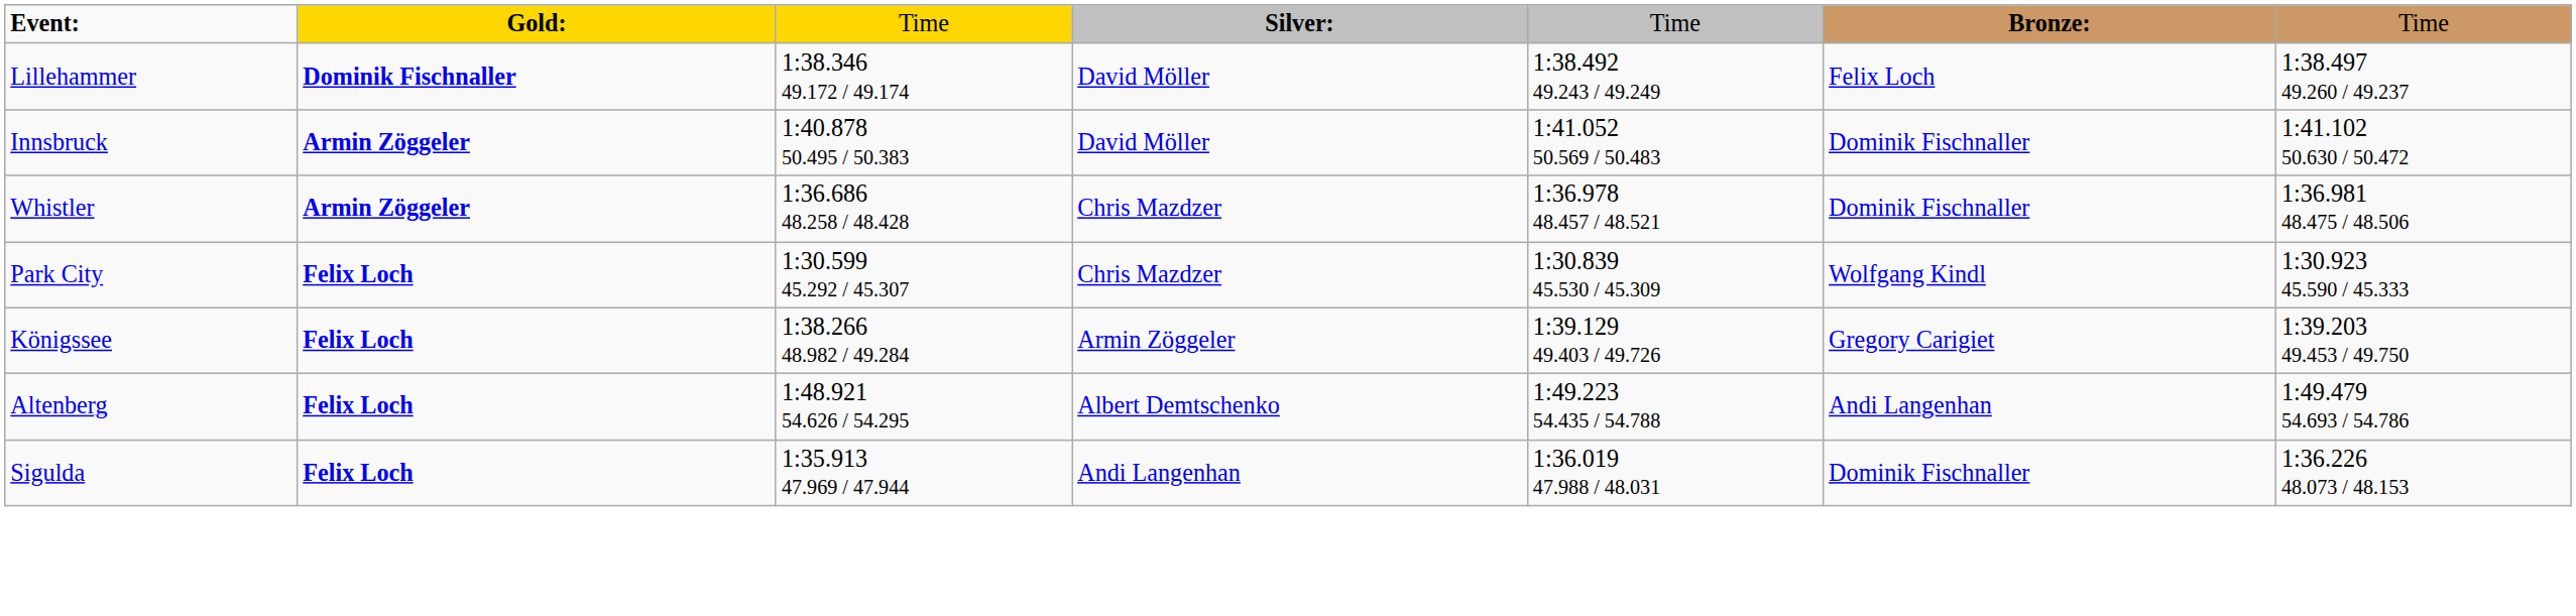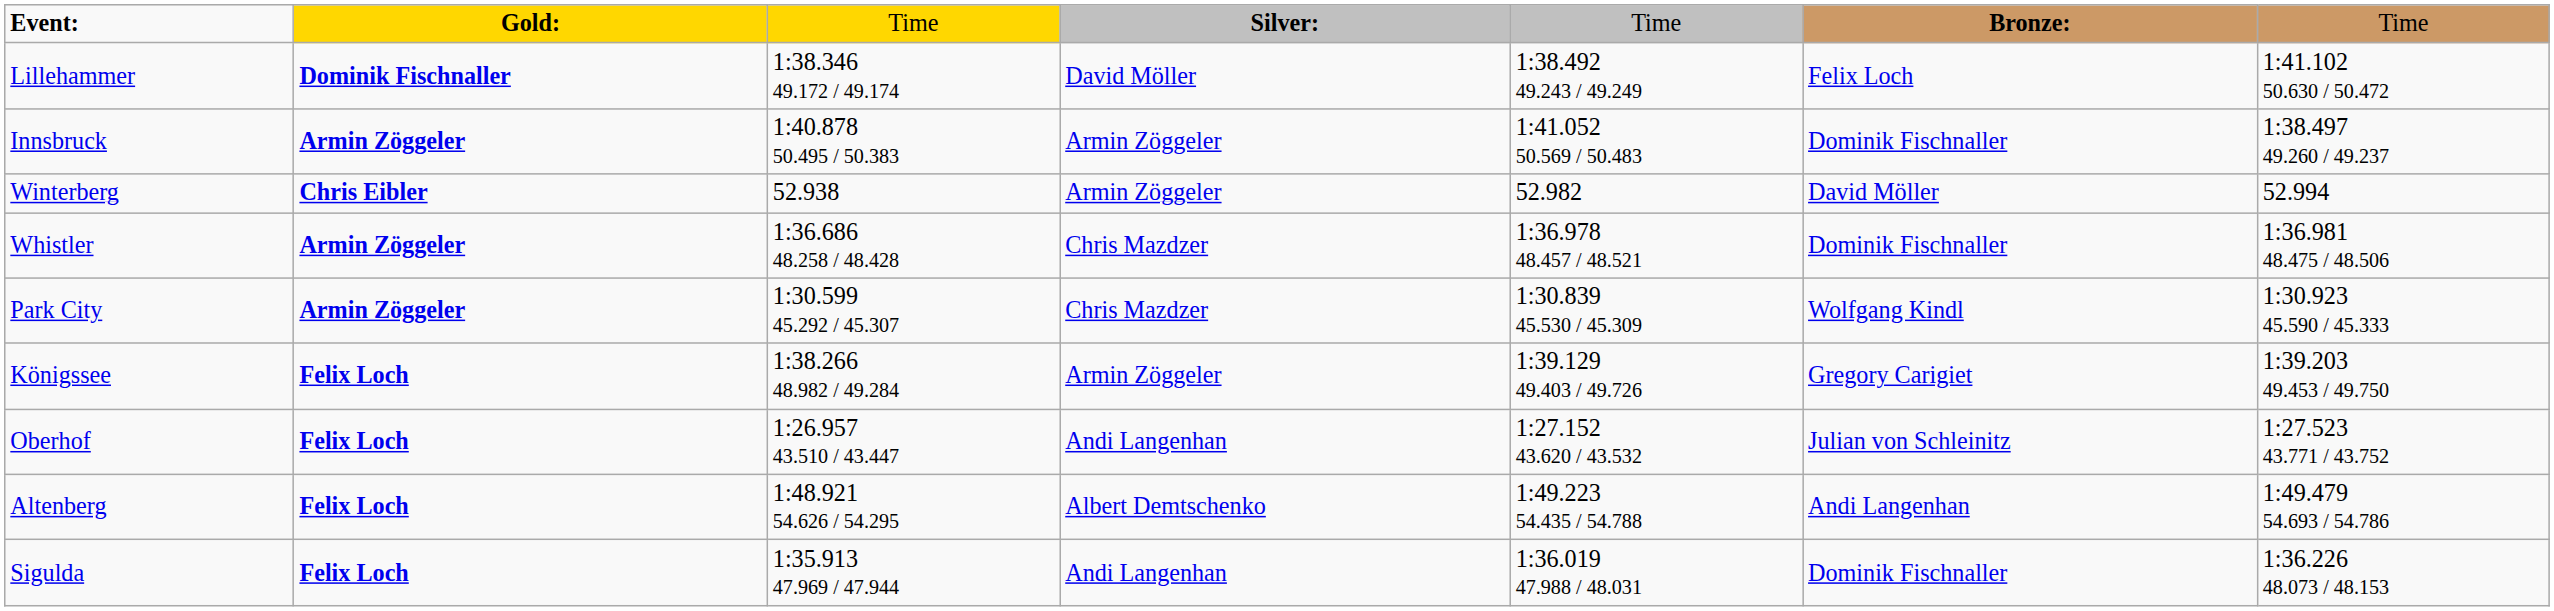Lillehammer | column 7: 1:38.497 49.260 / 49.237 -> 1:41.102 50.630 / 50.472
Innsbruck | column 4: David Möller -> Armin Zöggeler
Innsbruck | column 7: 1:41.102 50.630 / 50.472 -> 1:38.497 49.260 / 49.237
+ row: Winterberg | Chris Eibler | 52.938 | Armin Zöggeler | 52.982 | David Möller | 52.994
Park City | column 2: Felix Loch -> Armin Zöggeler
+ row: Oberhof | Felix Loch | 1:26.957 43.510 / 43.447 | Andi Langenhan | 1:27.152 43.620 / 43.532 | Julian von Schleinitz | 1:27.523 43.771 / 43.752
